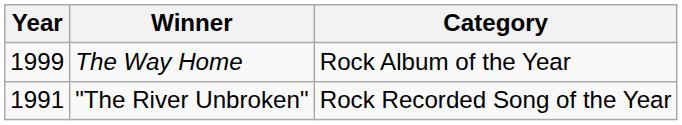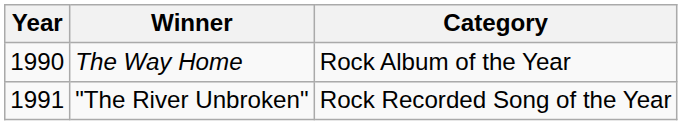The Way Home | Year: 1999 -> 1990
